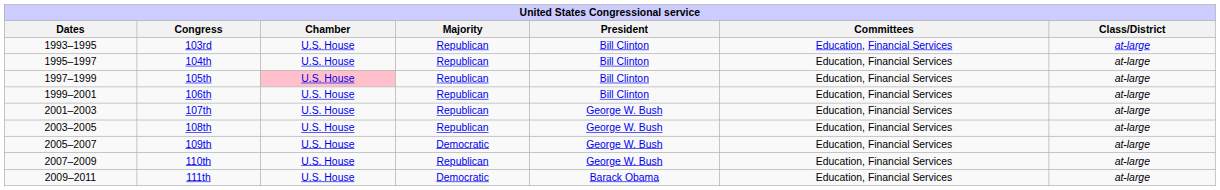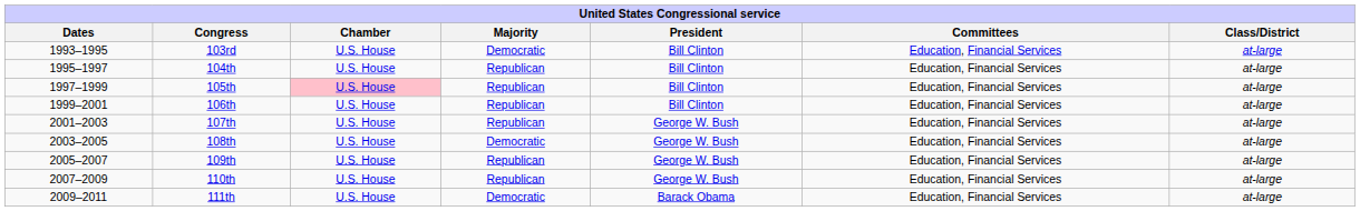103rd | Majority: Republican -> Democratic
108th | Majority: Republican -> Democratic
109th | Majority: Democratic -> Republican
